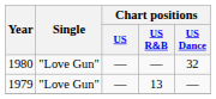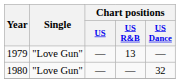rows swapped: 1979 <-> 1980
